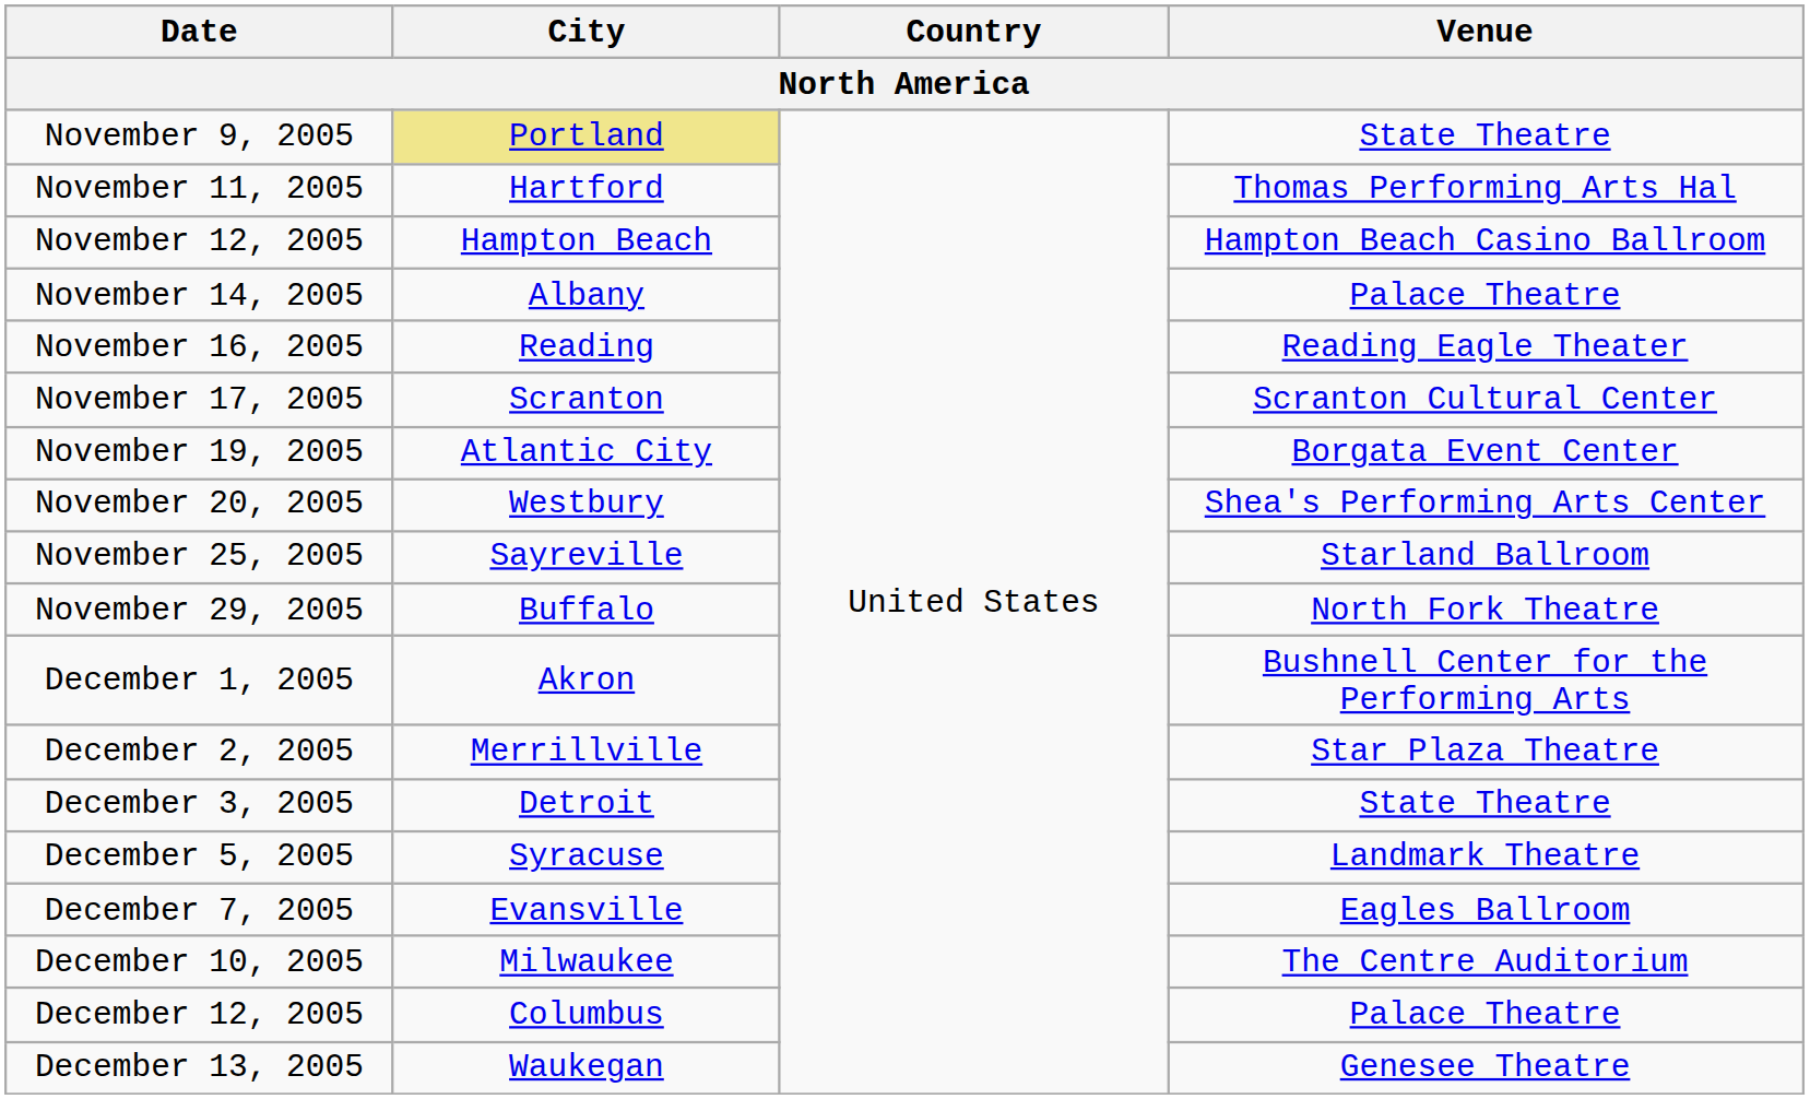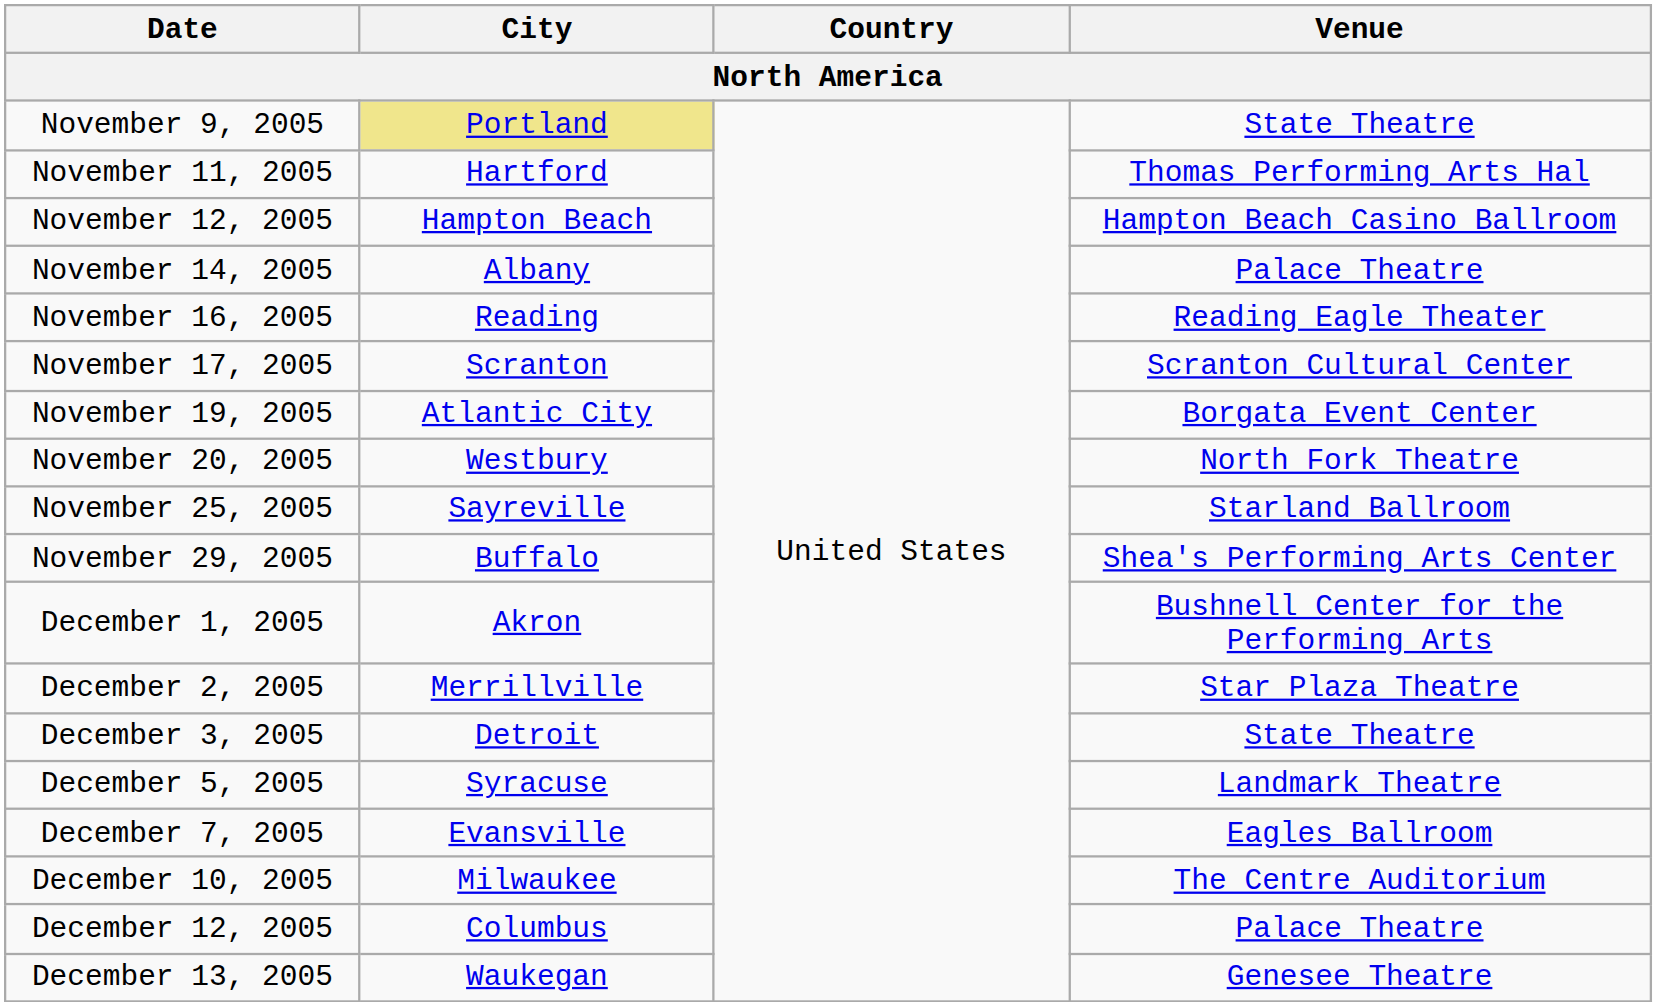November 20, 2005 | Venue: Shea's Performing Arts Center -> North Fork Theatre
November 29, 2005 | Venue: North Fork Theatre -> Shea's Performing Arts Center
